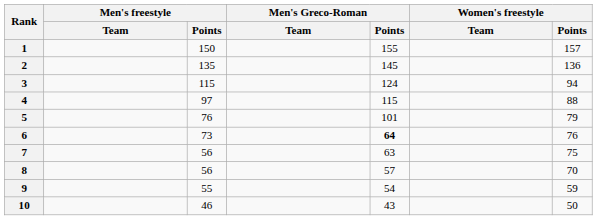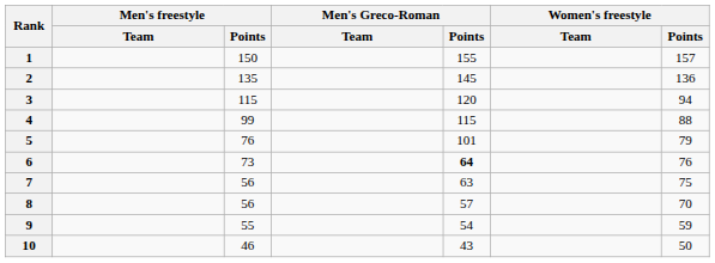3 | Men's Greco-Roman / Points: 124 -> 120
4 | Men's freestyle / Points: 97 -> 99
